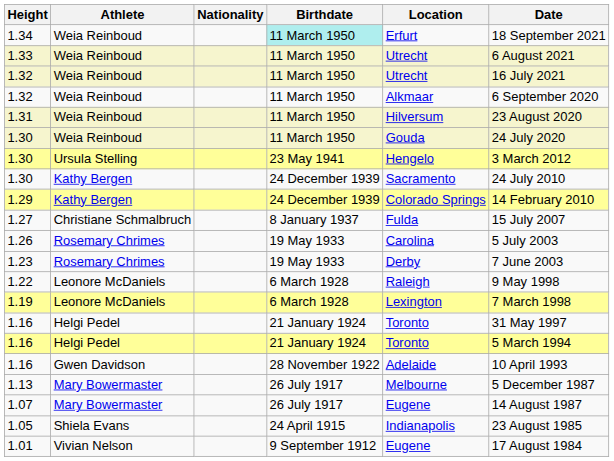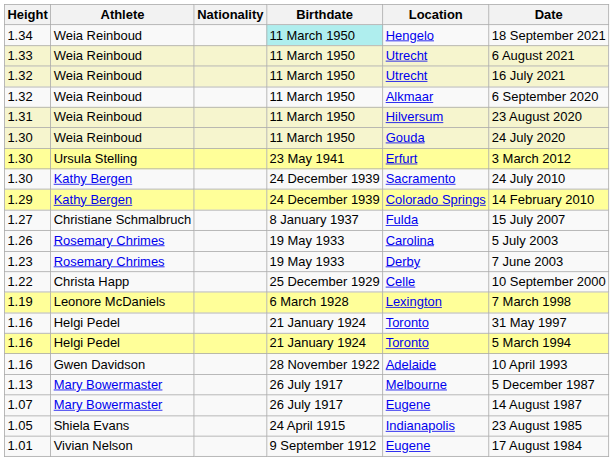1.34 | Location: Erfurt -> Hengelo
1.30 / Ursula Stelling | Location: Hengelo -> Erfurt
+ row: 1.22 | Christa Happ | 25 December 1929 | Celle | 10 September 2000
- row: 1.22 | Leonore McDaniels | 6 March 1928 | Raleigh | 9 May 1998
